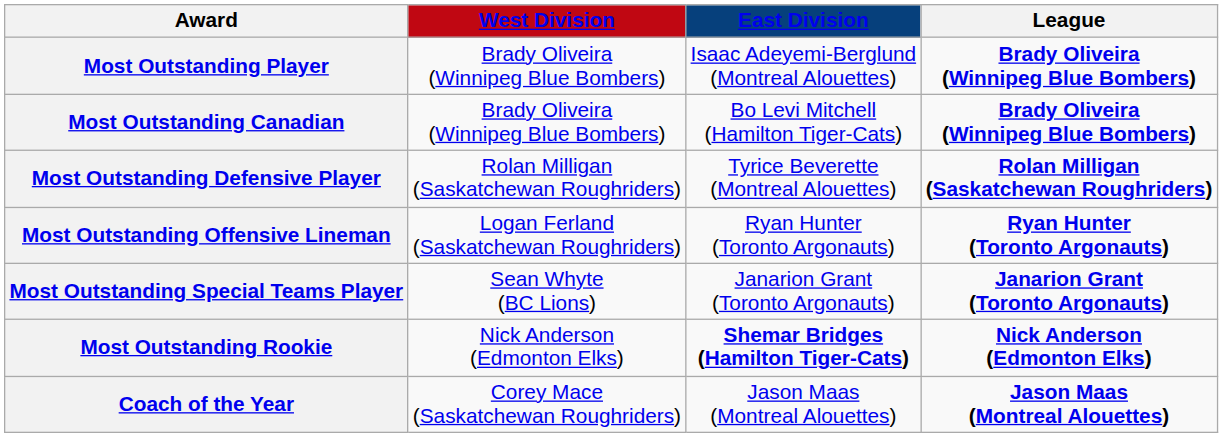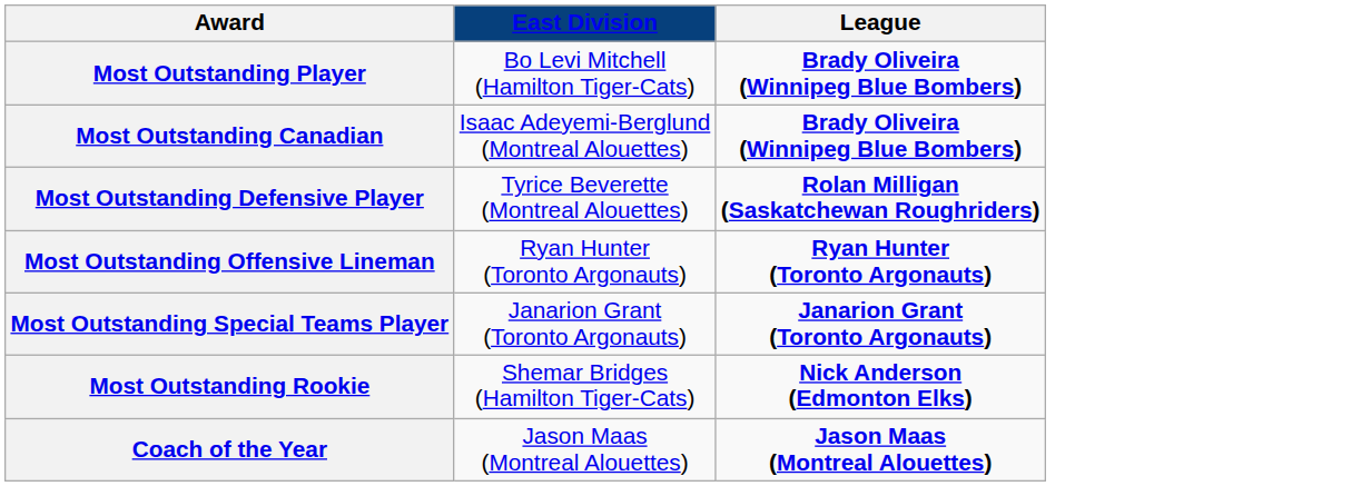- column: West Division | Brady Oliveira (Winnipeg Blue Bombers) | Brady Oliveira (Winnipeg Blue Bombers) | Rolan Milligan (Saskatchewan Roughriders) | Logan Ferland (Saskatchewan Roughriders) | Sean Whyte (BC Lions) | Nick Anderson (Edmonton Elks) | Corey Mace (Saskatchewan Roughriders)
Most Outstanding Player | East Division: Isaac Adeyemi-Berglund (Montreal Alouettes) -> Bo Levi Mitchell (Hamilton Tiger-Cats)
Most Outstanding Canadian | East Division: Bo Levi Mitchell (Hamilton Tiger-Cats) -> Isaac Adeyemi-Berglund (Montreal Alouettes)
Most Outstanding Rookie | East Division: bold -> normal
